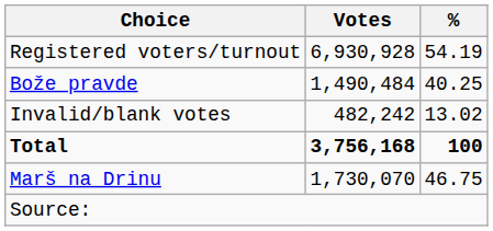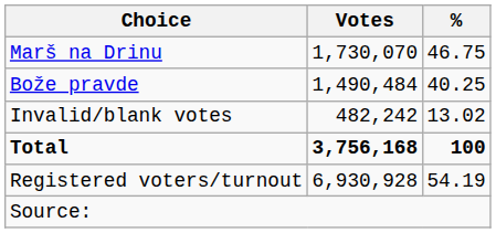rows swapped: Marš na Drinu <-> Registered voters/turnout
